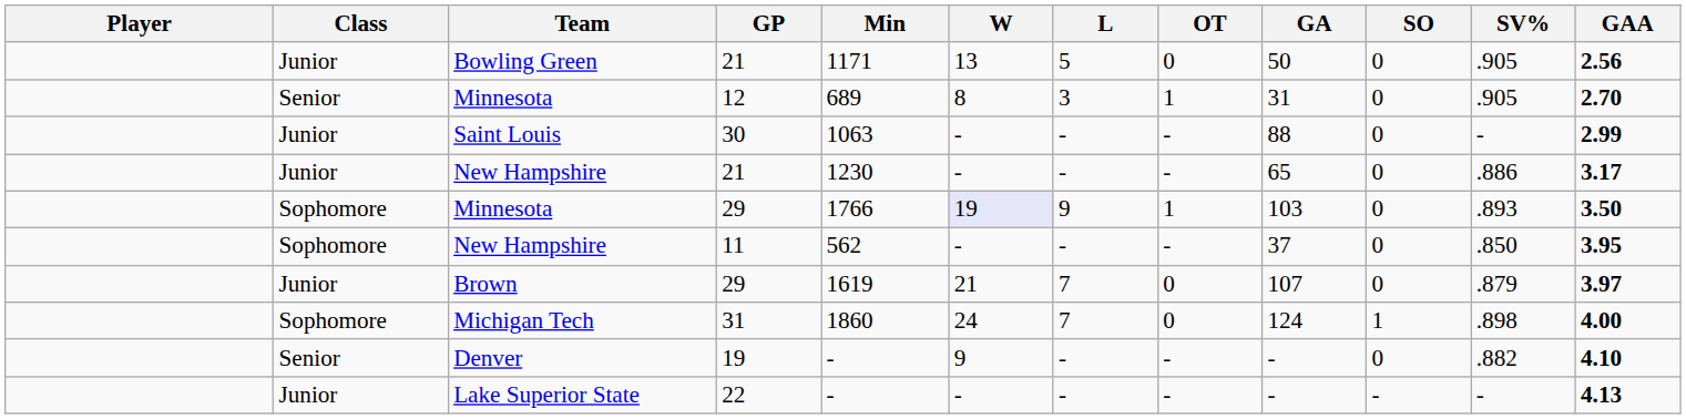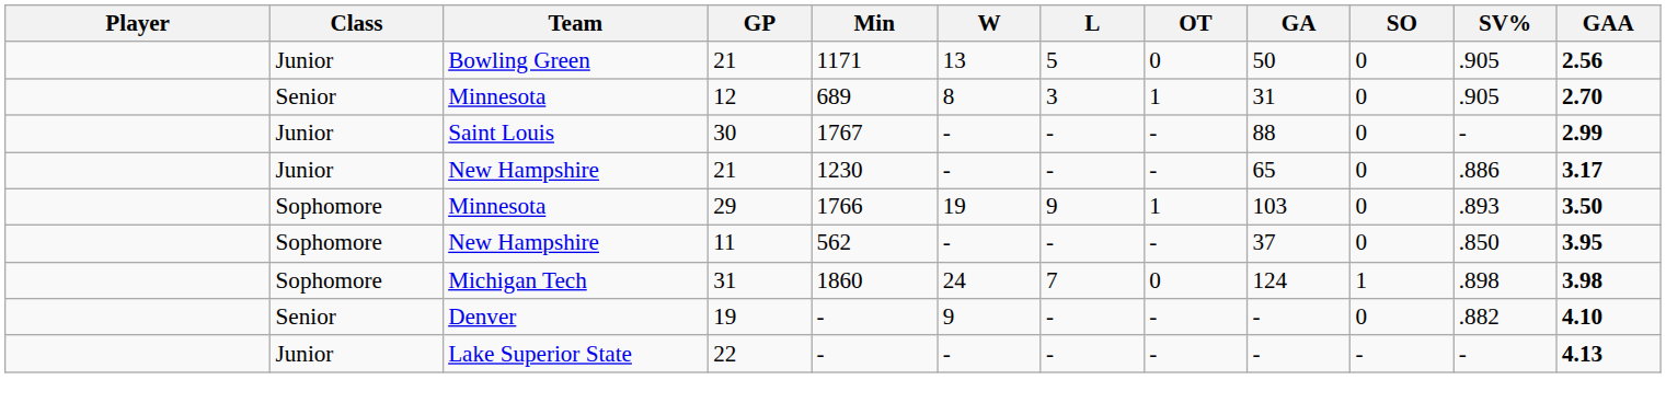Saint Louis | Min: 1063 -> 1767
Minnesota / 29 | W: lavender background -> no background
- row: Junior | Brown | 29 | 1619 | 21 | 7 | 0 | 107 | 0 | .879 | 3.97
Michigan Tech | GAA: 4.00 -> 3.98
